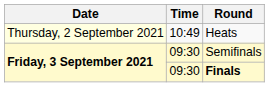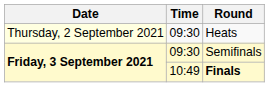Heats | Time: 10:49 -> 09:30
Finals | Time: 09:30 -> 10:49
